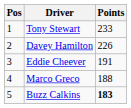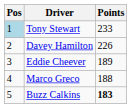Tony Stewart | Pos: no background -> lightblue background
Eddie Cheever | Points: 191 -> 189
